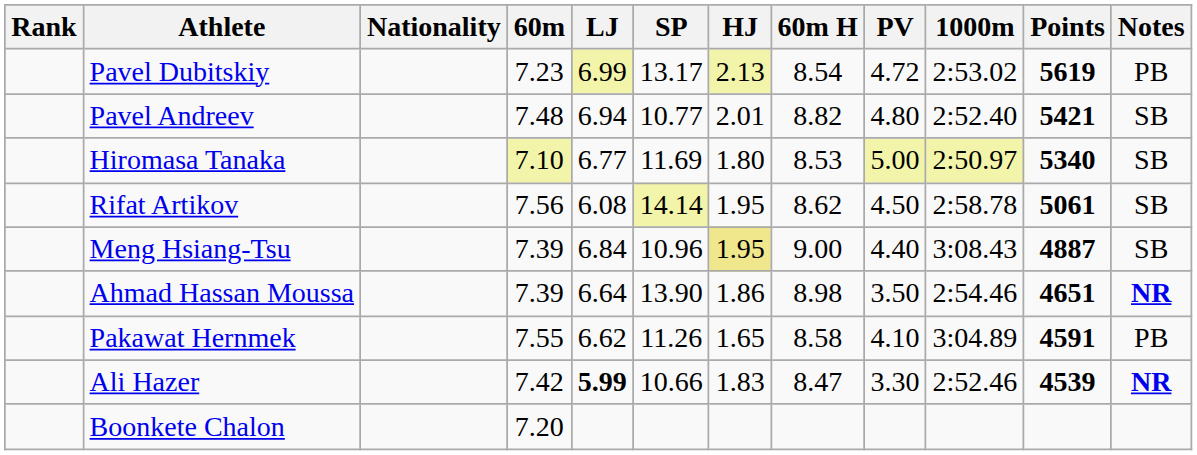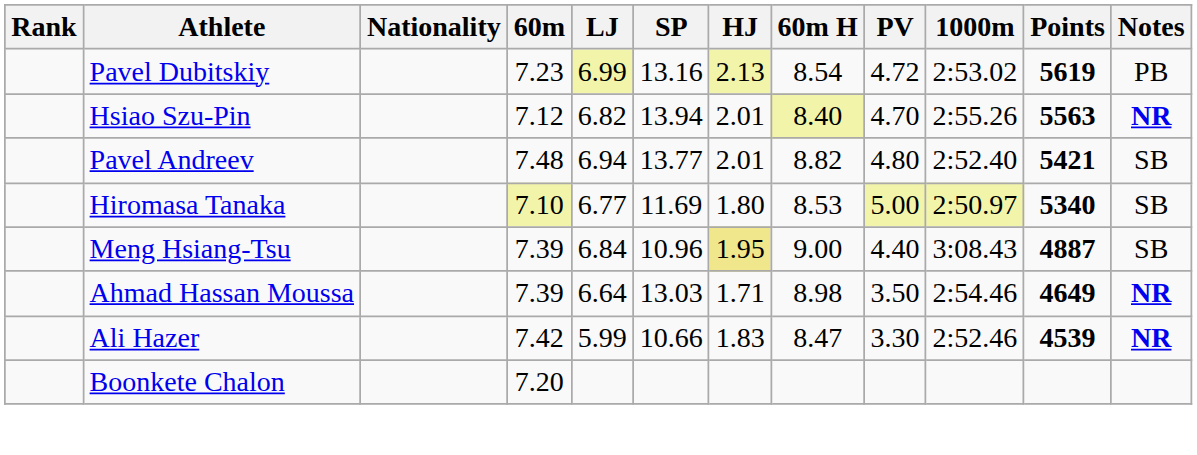Pavel Dubitskiy | SP: 13.17 -> 13.16
+ row: Hsiao Szu-Pin | 7.12 | 6.82 | 13.94 | 2.01 | 8.40 | 4.70 | 2:55.26 | 5563 | NR
Pavel Andreev | SP: 10.77 -> 13.77
- row: Rifat Artikov | 7.56 | 6.08 | 14.14 | 1.95 | 8.62 | 4.50 | 2:58.78 | 5061 | SB
Ahmad Hassan Moussa | SP: 13.90 -> 13.03
Ahmad Hassan Moussa | HJ: 1.86 -> 1.71
Ahmad Hassan Moussa | Points: 4651 -> 4649
- row: Pakawat Hernmek | 7.55 | 6.62 | 11.26 | 1.65 | 8.58 | 4.10 | 3:04.89 | 4591 | PB
Ali Hazer | LJ: bold -> normal
